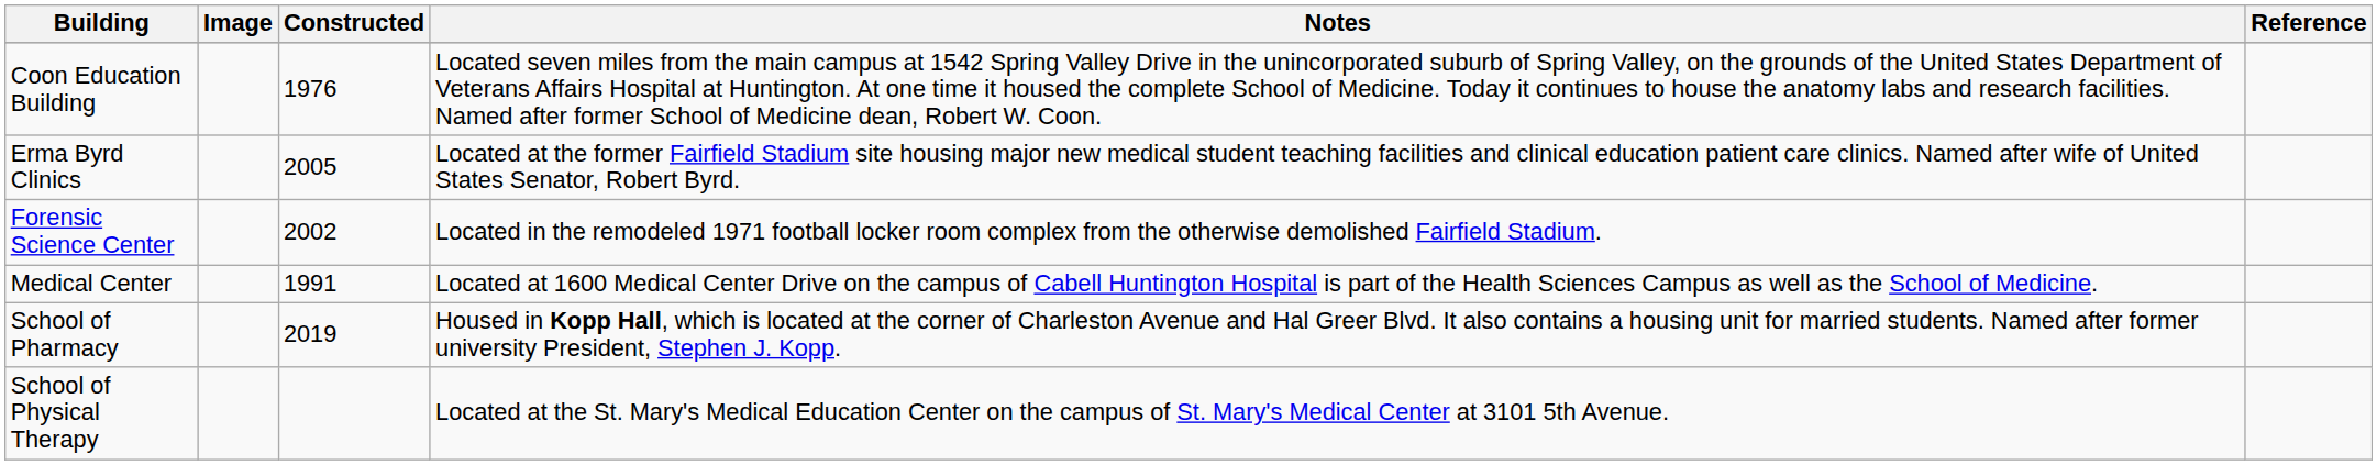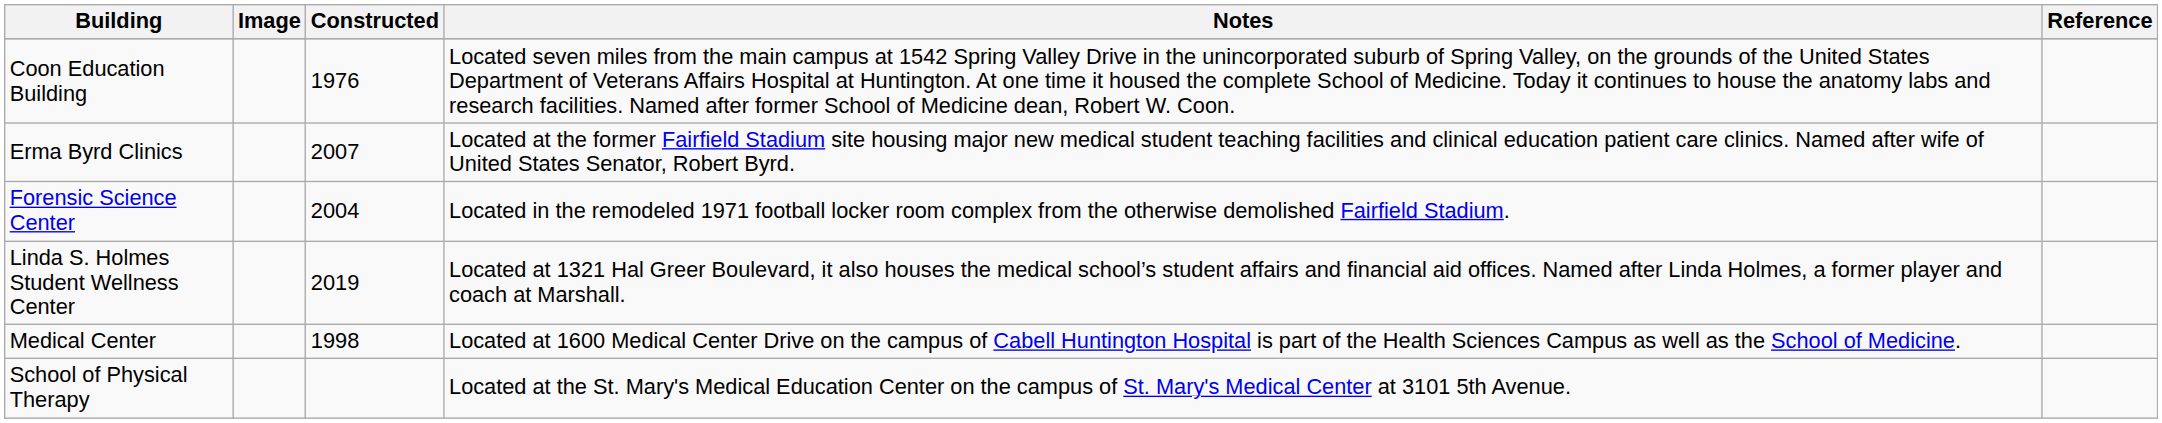Erma Byrd Clinics | Constructed: 2005 -> 2007
Forensic Science Center | Constructed: 2002 -> 2004
+ row: Linda S. Holmes Student Wellness Center | 2019 | Located at 1321 Hal Greer Boulevard, it also houses the medical school’s student affairs and financial aid offices. Named after Linda Holmes, a former player and coach at Marshall.
Medical Center | Constructed: 1991 -> 1998
- row: School of Pharmacy | 2019 | Housed in Kopp Hall, which is located at the corner of Charleston Avenue and Hal Greer Blvd. It also contains a housing unit for married students. Named after former university President, Stephen J. Kopp.
